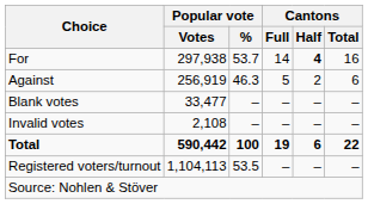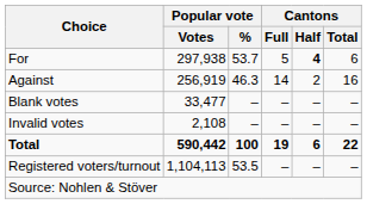For | Cantons / Full: 14 -> 5
For | Cantons / Total: 16 -> 6
Against | Cantons / Full: 5 -> 14
Against | Cantons / Total: 6 -> 16
